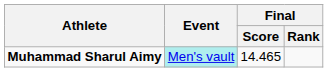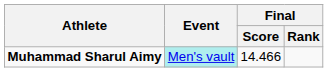Muhammad Sharul Aimy | Final / Score: 14.465 -> 14.466
